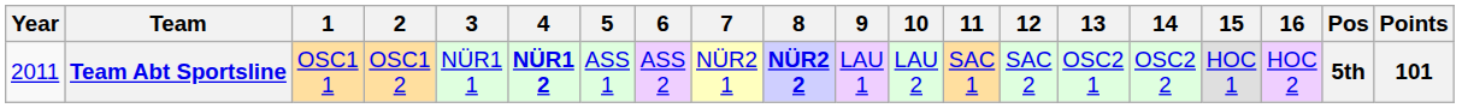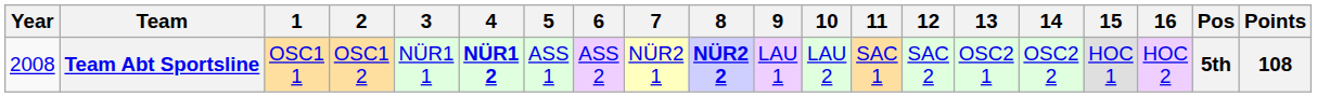Team Abt Sportsline | Year: 2011 -> 2008
Team Abt Sportsline | Points: 101 -> 108
